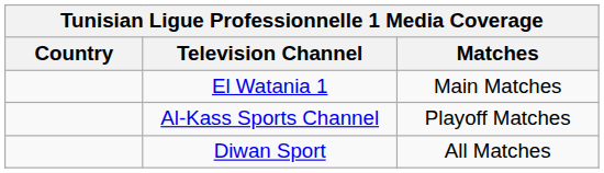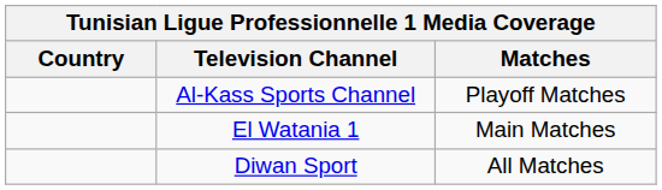rows swapped: Al-Kass Sports Channel <-> El Watania 1
